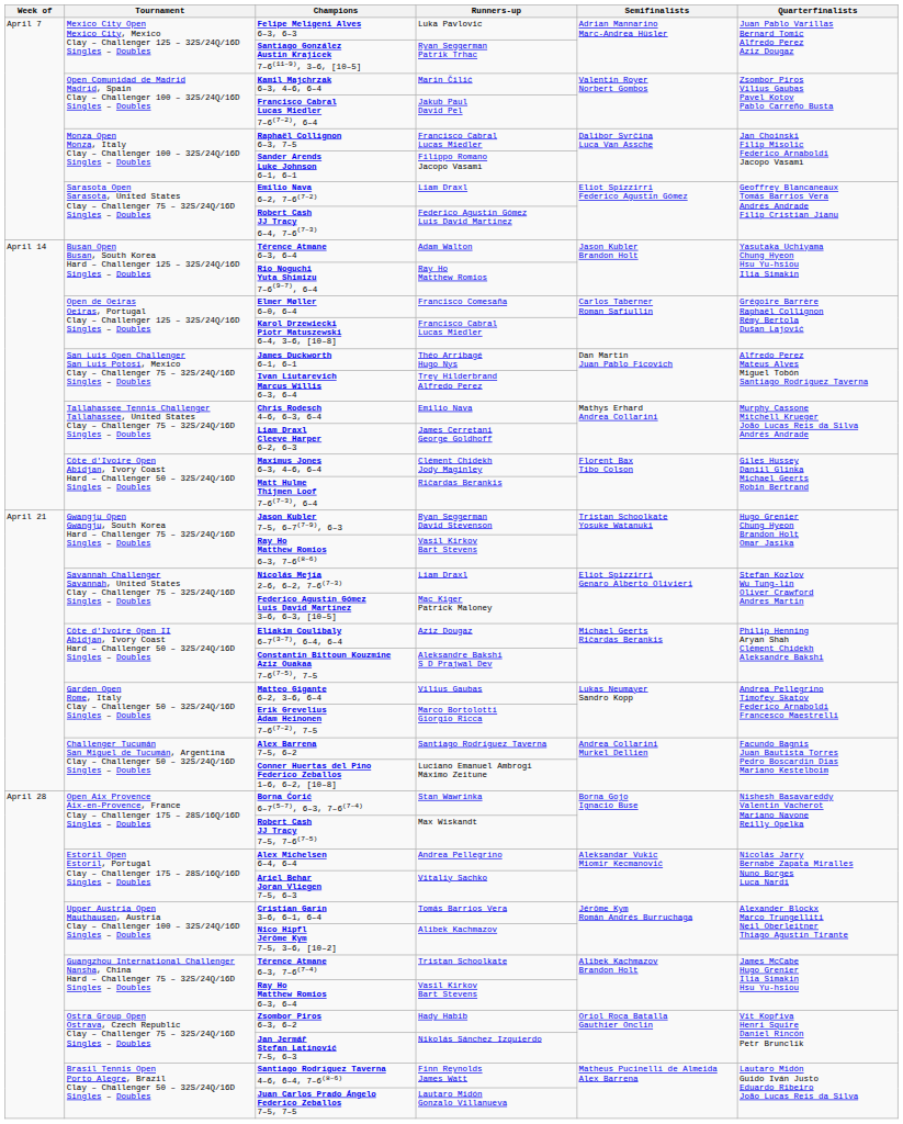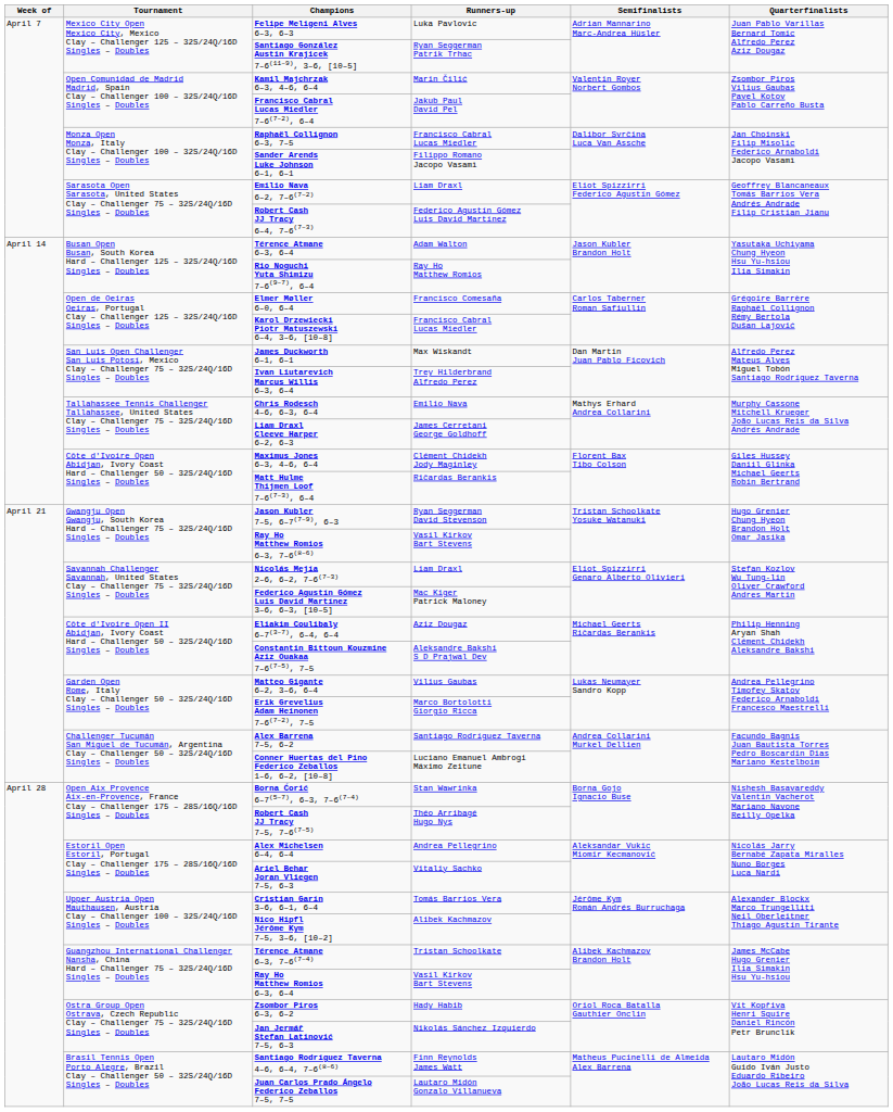James Duckworth 6–1, 6–1 | Runners-up: Théo Arribagé Hugo Nys -> Max Wiskandt
Robert Cash JJ Tracy 7–5, 7–6(7–5) | Runners-up: Max Wiskandt -> Théo Arribagé Hugo Nys
